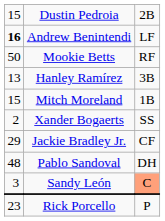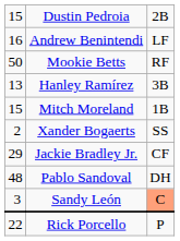Andrew Benintendi | column 1: bold -> normal
Rick Porcello | column 1: 23 -> 22
